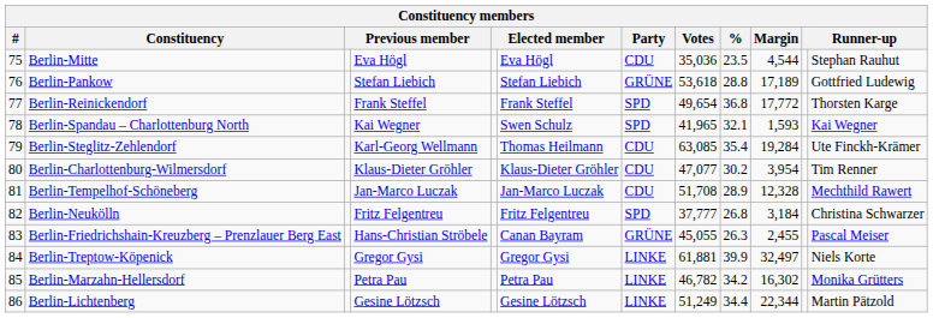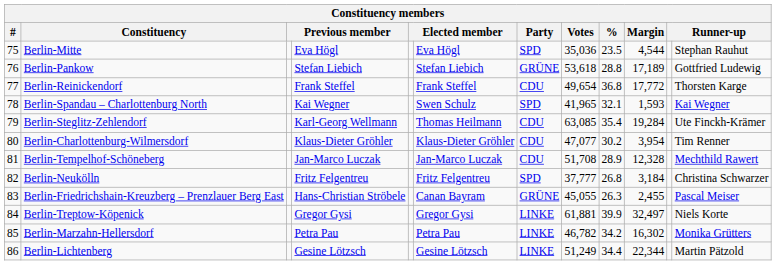Berlin-Mitte | Party: CDU -> SPD
Berlin-Reinickendorf | Party: SPD -> CDU
